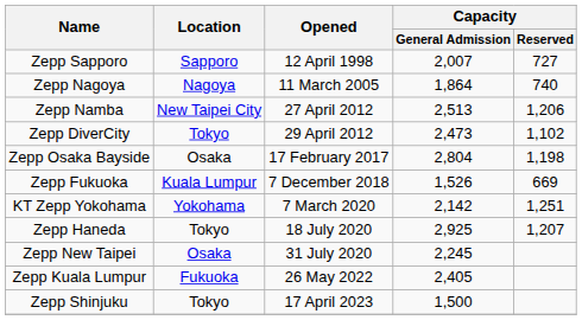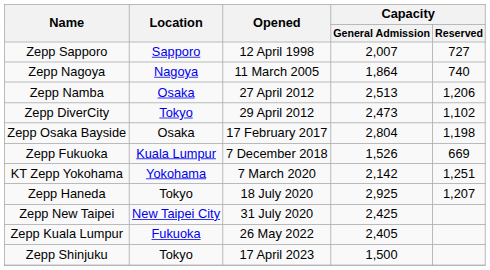Zepp Namba | Location: New Taipei City -> Osaka
Zepp New Taipei | Location: Osaka -> New Taipei City
Zepp New Taipei | Capacity / General Admission: 2,245 -> 2,425
